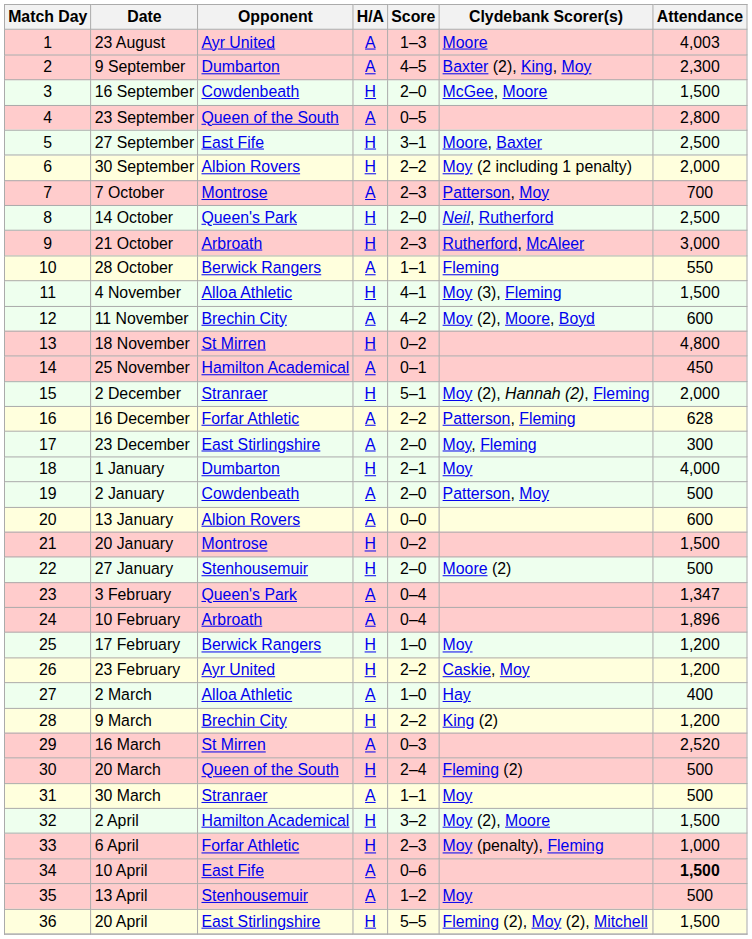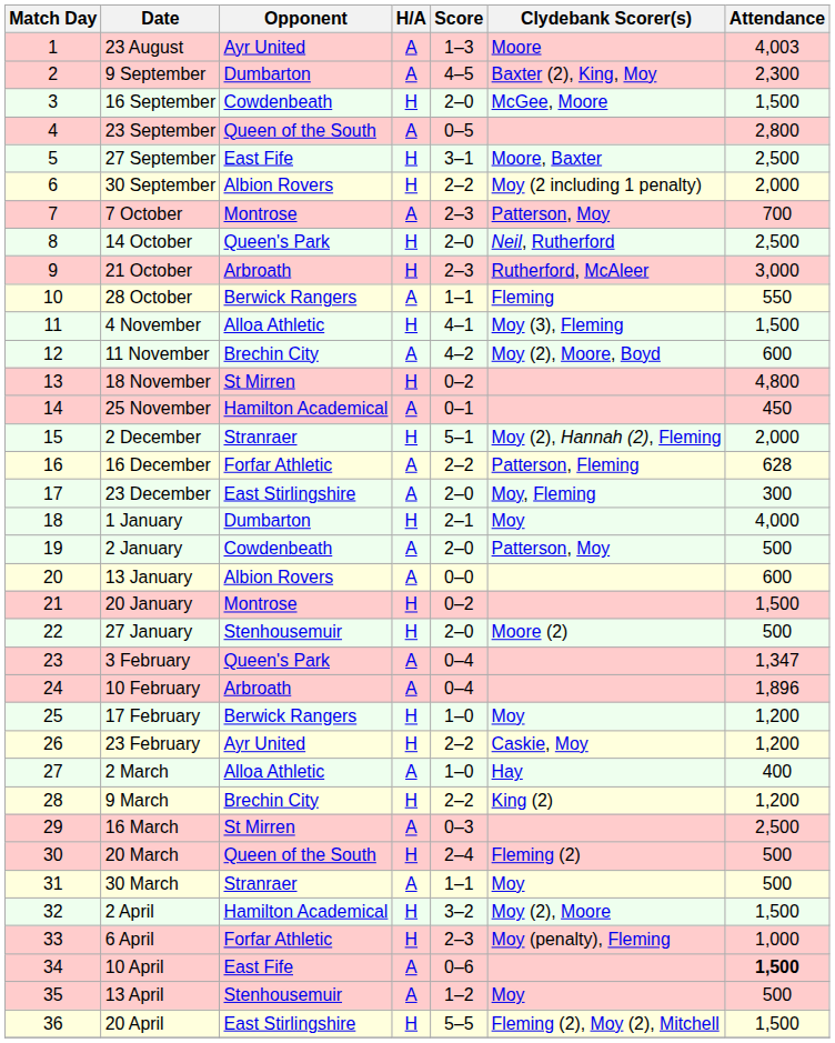16 March | Attendance: 2,520 -> 2,500
